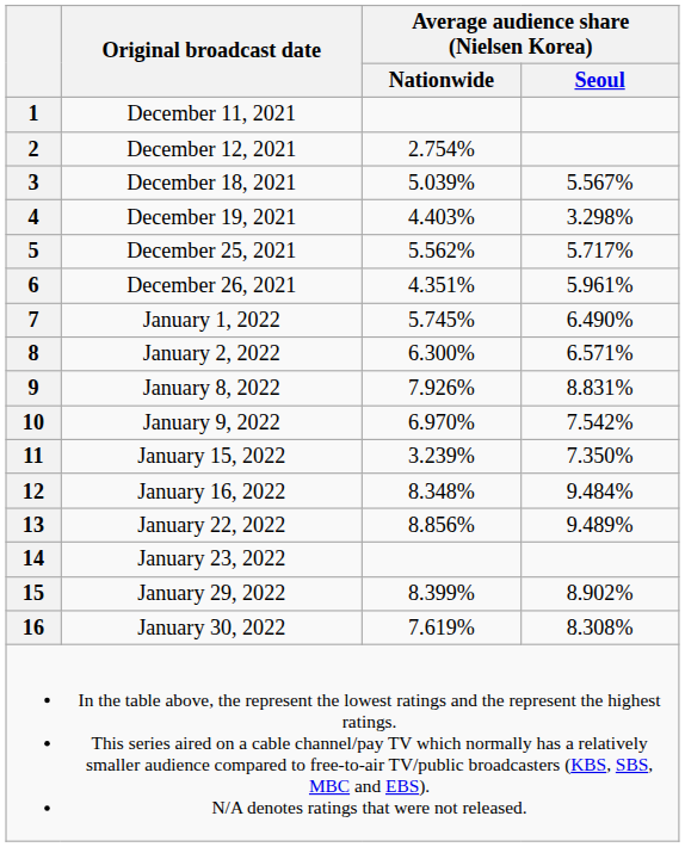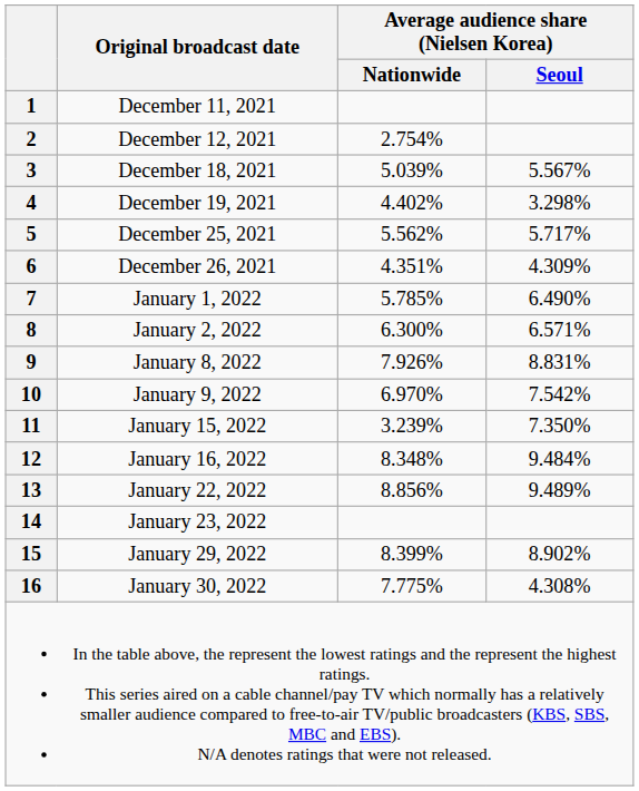4 | Average audience share (Nielsen Korea) / Nationwide: 4.403% -> 4.402%
6 | Average audience share (Nielsen Korea) / Seoul: 5.961% -> 4.309%
7 | Average audience share (Nielsen Korea) / Nationwide: 5.745% -> 5.785%
16 | Average audience share (Nielsen Korea) / Nationwide: 7.619% -> 7.775%
16 | Average audience share (Nielsen Korea) / Seoul: 8.308% -> 4.308%
